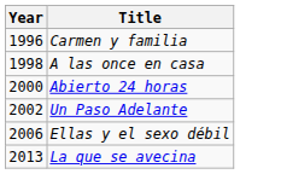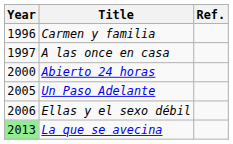+ column: Ref.
A las once en casa | Year: 1998 -> 1997
Un Paso Adelante | Year: 2002 -> 2005
La que se avecina | Year: no background -> lightgreen background
